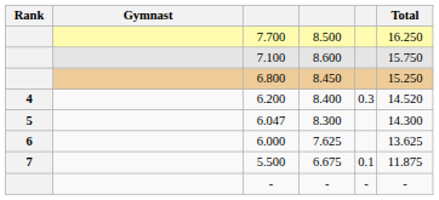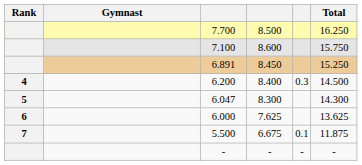8.450 | column 3: 6.800 -> 6.891
8.400 | Total: 14.520 -> 14.500
